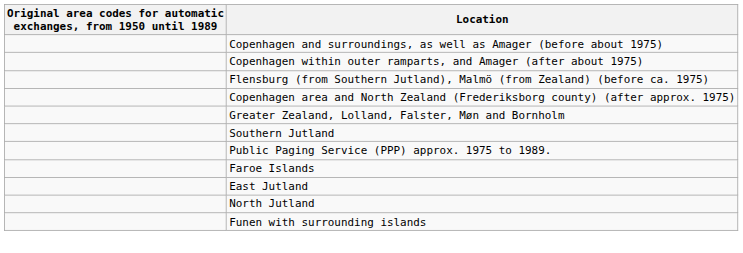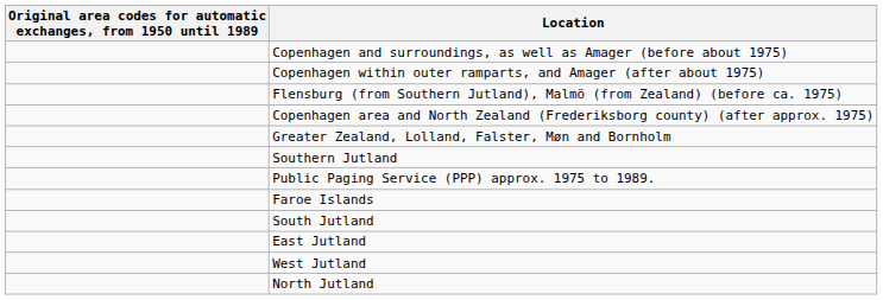+ row: South Jutland
+ row: West Jutland
- row: Funen with surrounding islands
